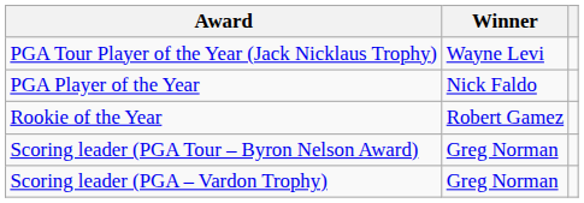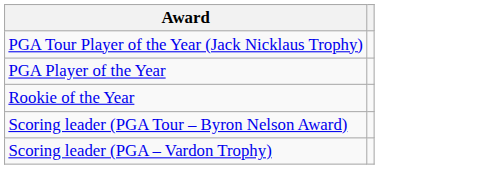- column: Winner | Wayne Levi | Nick Faldo | Robert Gamez | Greg Norman | Greg Norman
